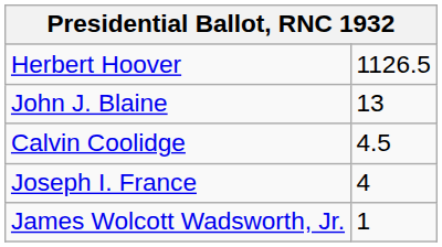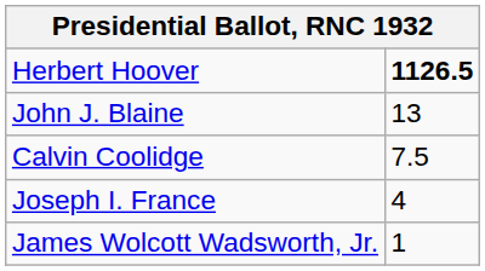Herbert Hoover | column 2: normal -> bold
Calvin Coolidge | column 2: 4.5 -> 7.5
